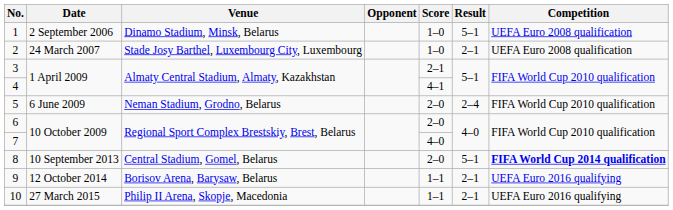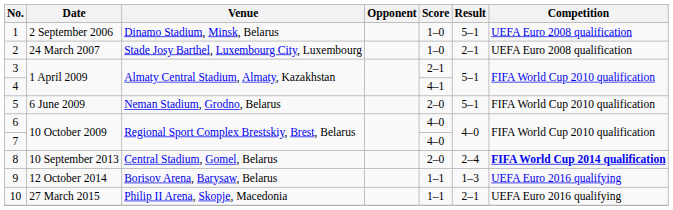5 | Result: 2–4 -> 5–1
6 | Score: 2–0 -> 4–0
8 | Result: 5–1 -> 2–4
9 | Result: 2–1 -> 1–3
